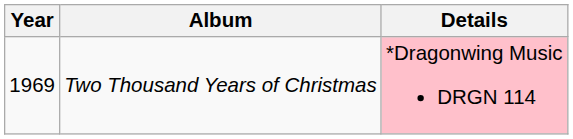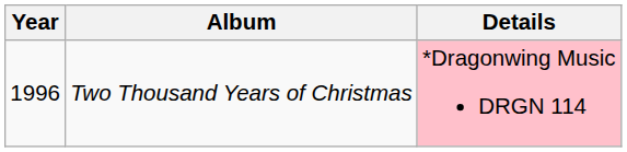Two Thousand Years of Christmas | Year: 1969 -> 1996
